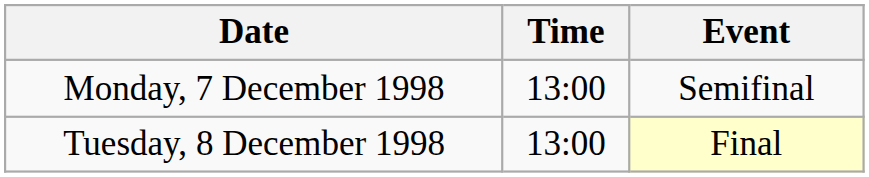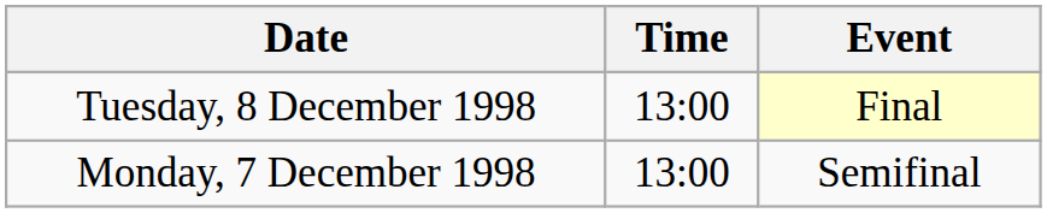rows swapped: Monday, 7 December 1998 <-> Tuesday, 8 December 1998
